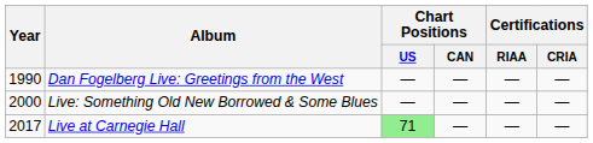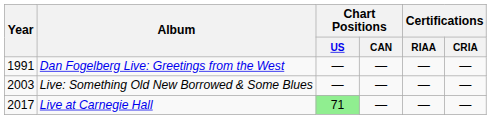Dan Fogelberg Live: Greetings from the West | Year: 1990 -> 1991
Live: Something Old New Borrowed & Some Blues | Year: 2000 -> 2003
